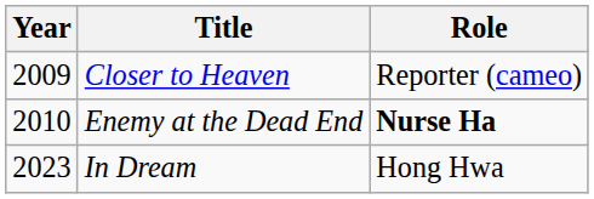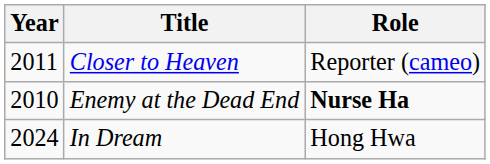Closer to Heaven | Year: 2009 -> 2011
In Dream | Year: 2023 -> 2024
